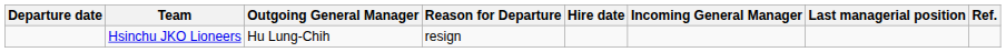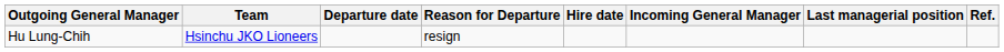columns swapped: Departure date <-> Outgoing General Manager
